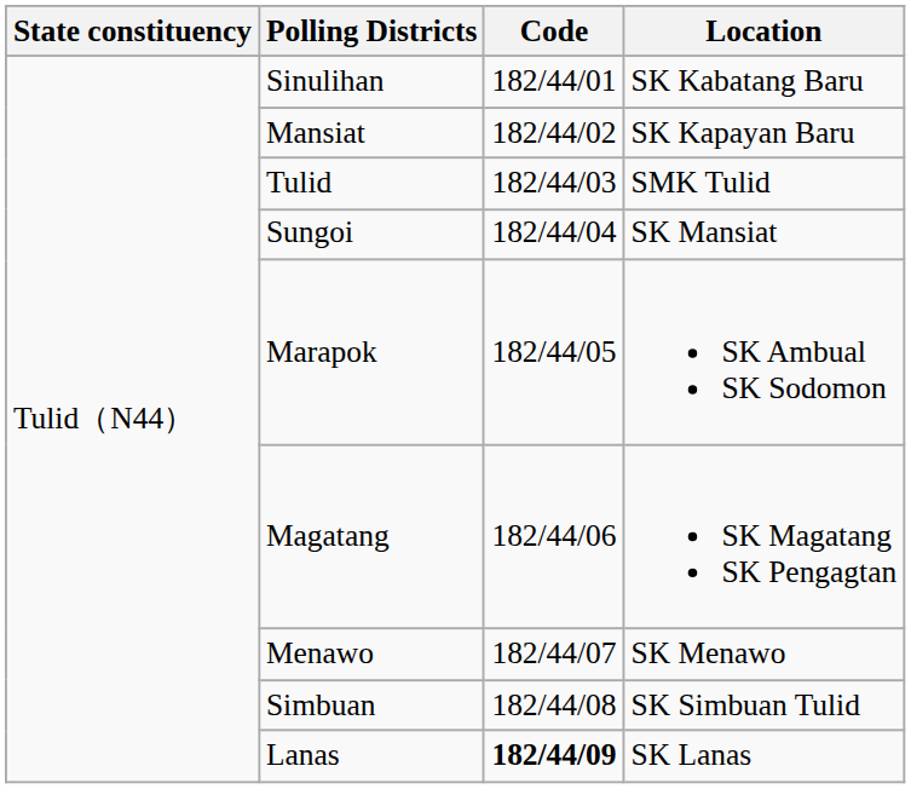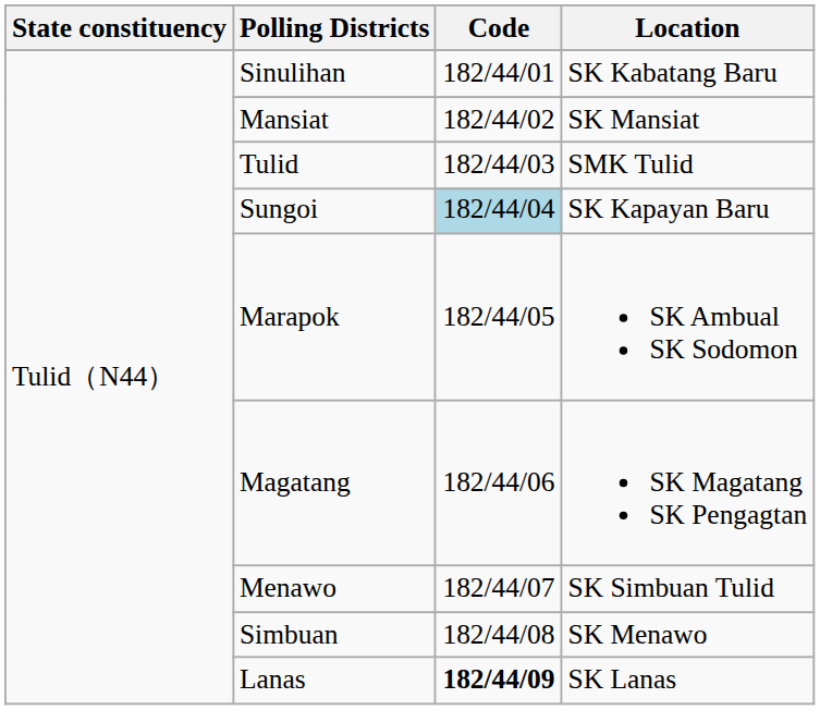Mansiat | Location: SK Kapayan Baru -> SK Mansiat
Sungoi | Code: no background -> lightblue background
Sungoi | Location: SK Mansiat -> SK Kapayan Baru
Menawo | Location: SK Menawo -> SK Simbuan Tulid
Simbuan | Location: SK Simbuan Tulid -> SK Menawo
